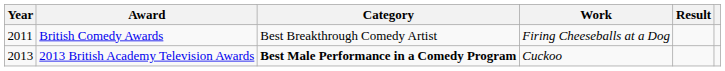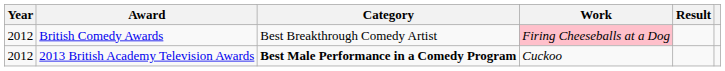British Comedy Awards | Year: 2011 -> 2012
British Comedy Awards | Work: no background -> pink background
2013 British Academy Television Awards | Year: 2013 -> 2012
